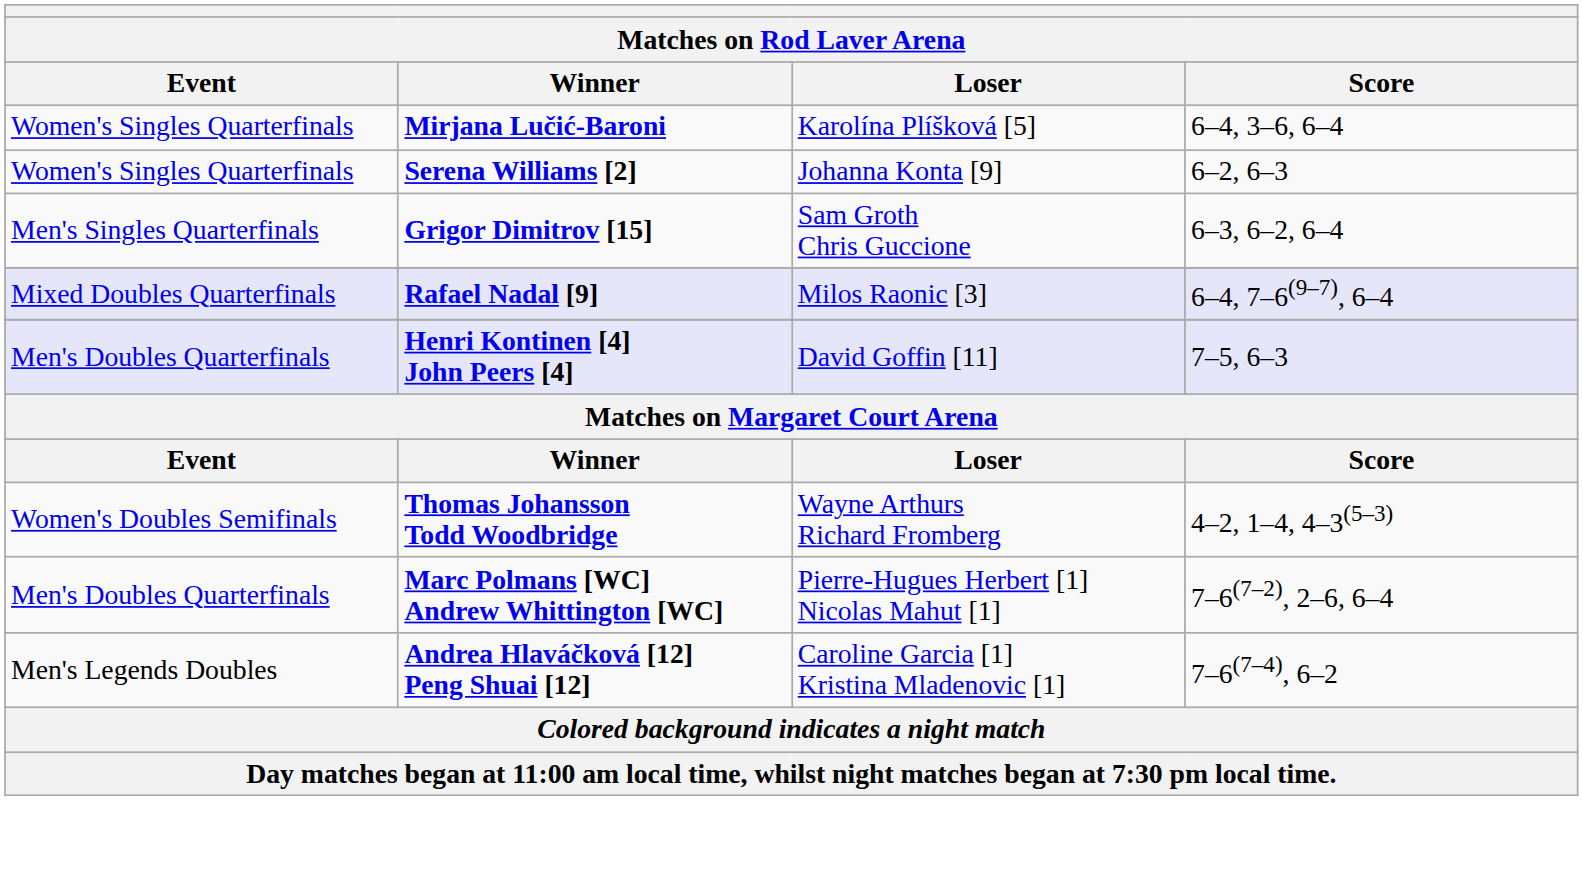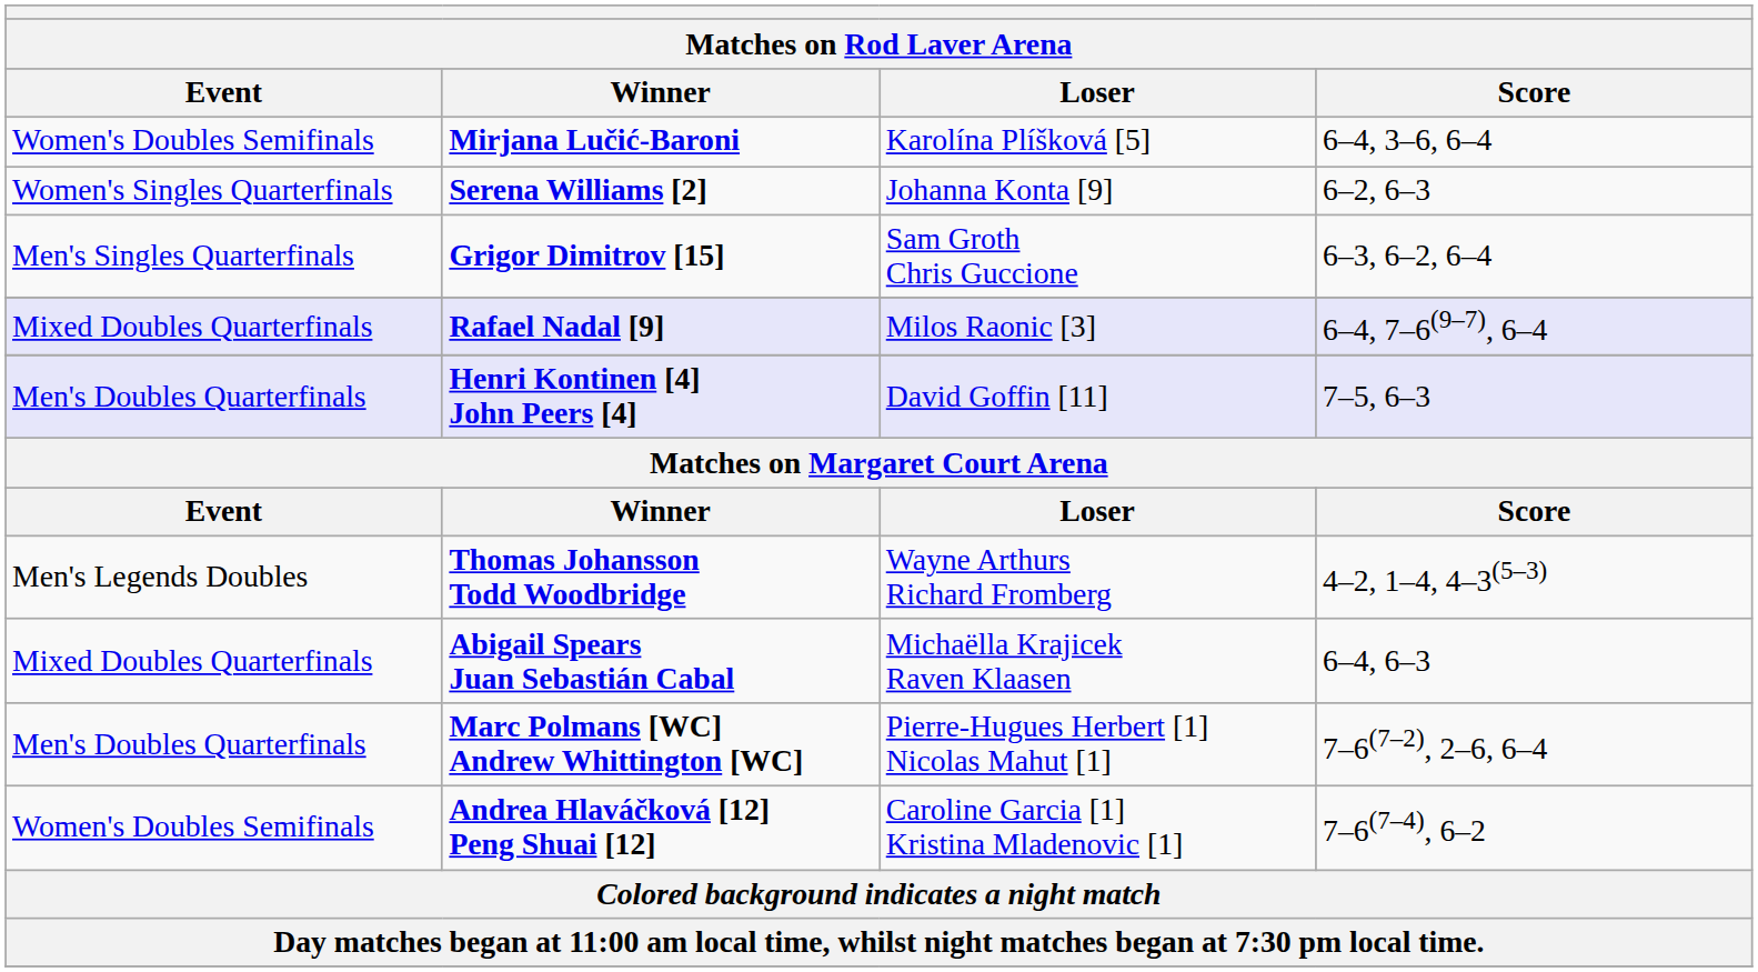Mirjana Lučić-Baroni | Event: Women's Singles Quarterfinals -> Women's Doubles Semifinals
Thomas Johansson Todd Woodbridge | Event: Women's Doubles Semifinals -> Men's Legends Doubles
+ row: Mixed Doubles Quarterfinals | Abigail Spears Juan Sebastián Cabal | Michaëlla Krajicek Raven Klaasen | 6–4, 6–3
Andrea Hlaváčková [12] Peng Shuai [12] | Event: Men's Legends Doubles -> Women's Doubles Semifinals
